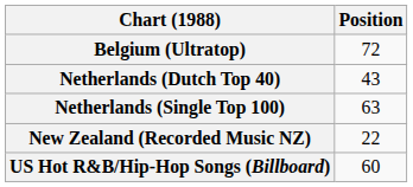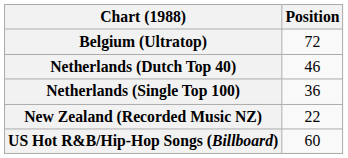Netherlands (Dutch Top 40) | Position: 43 -> 46
Netherlands (Single Top 100) | Position: 63 -> 36
